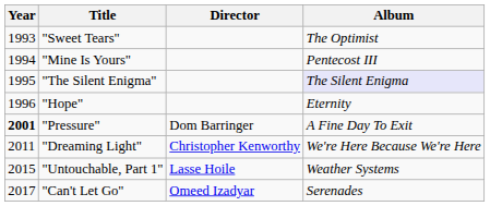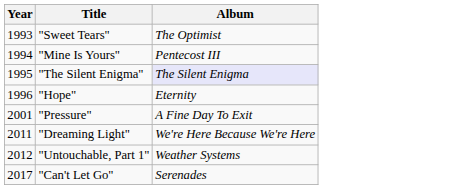- column: Director | Dom Barringer | Christopher Kenworthy | Lasse Hoile | Omeed Izadyar
"Pressure" | Year: bold -> normal
"Untouchable, Part 1" | Year: 2015 -> 2012
